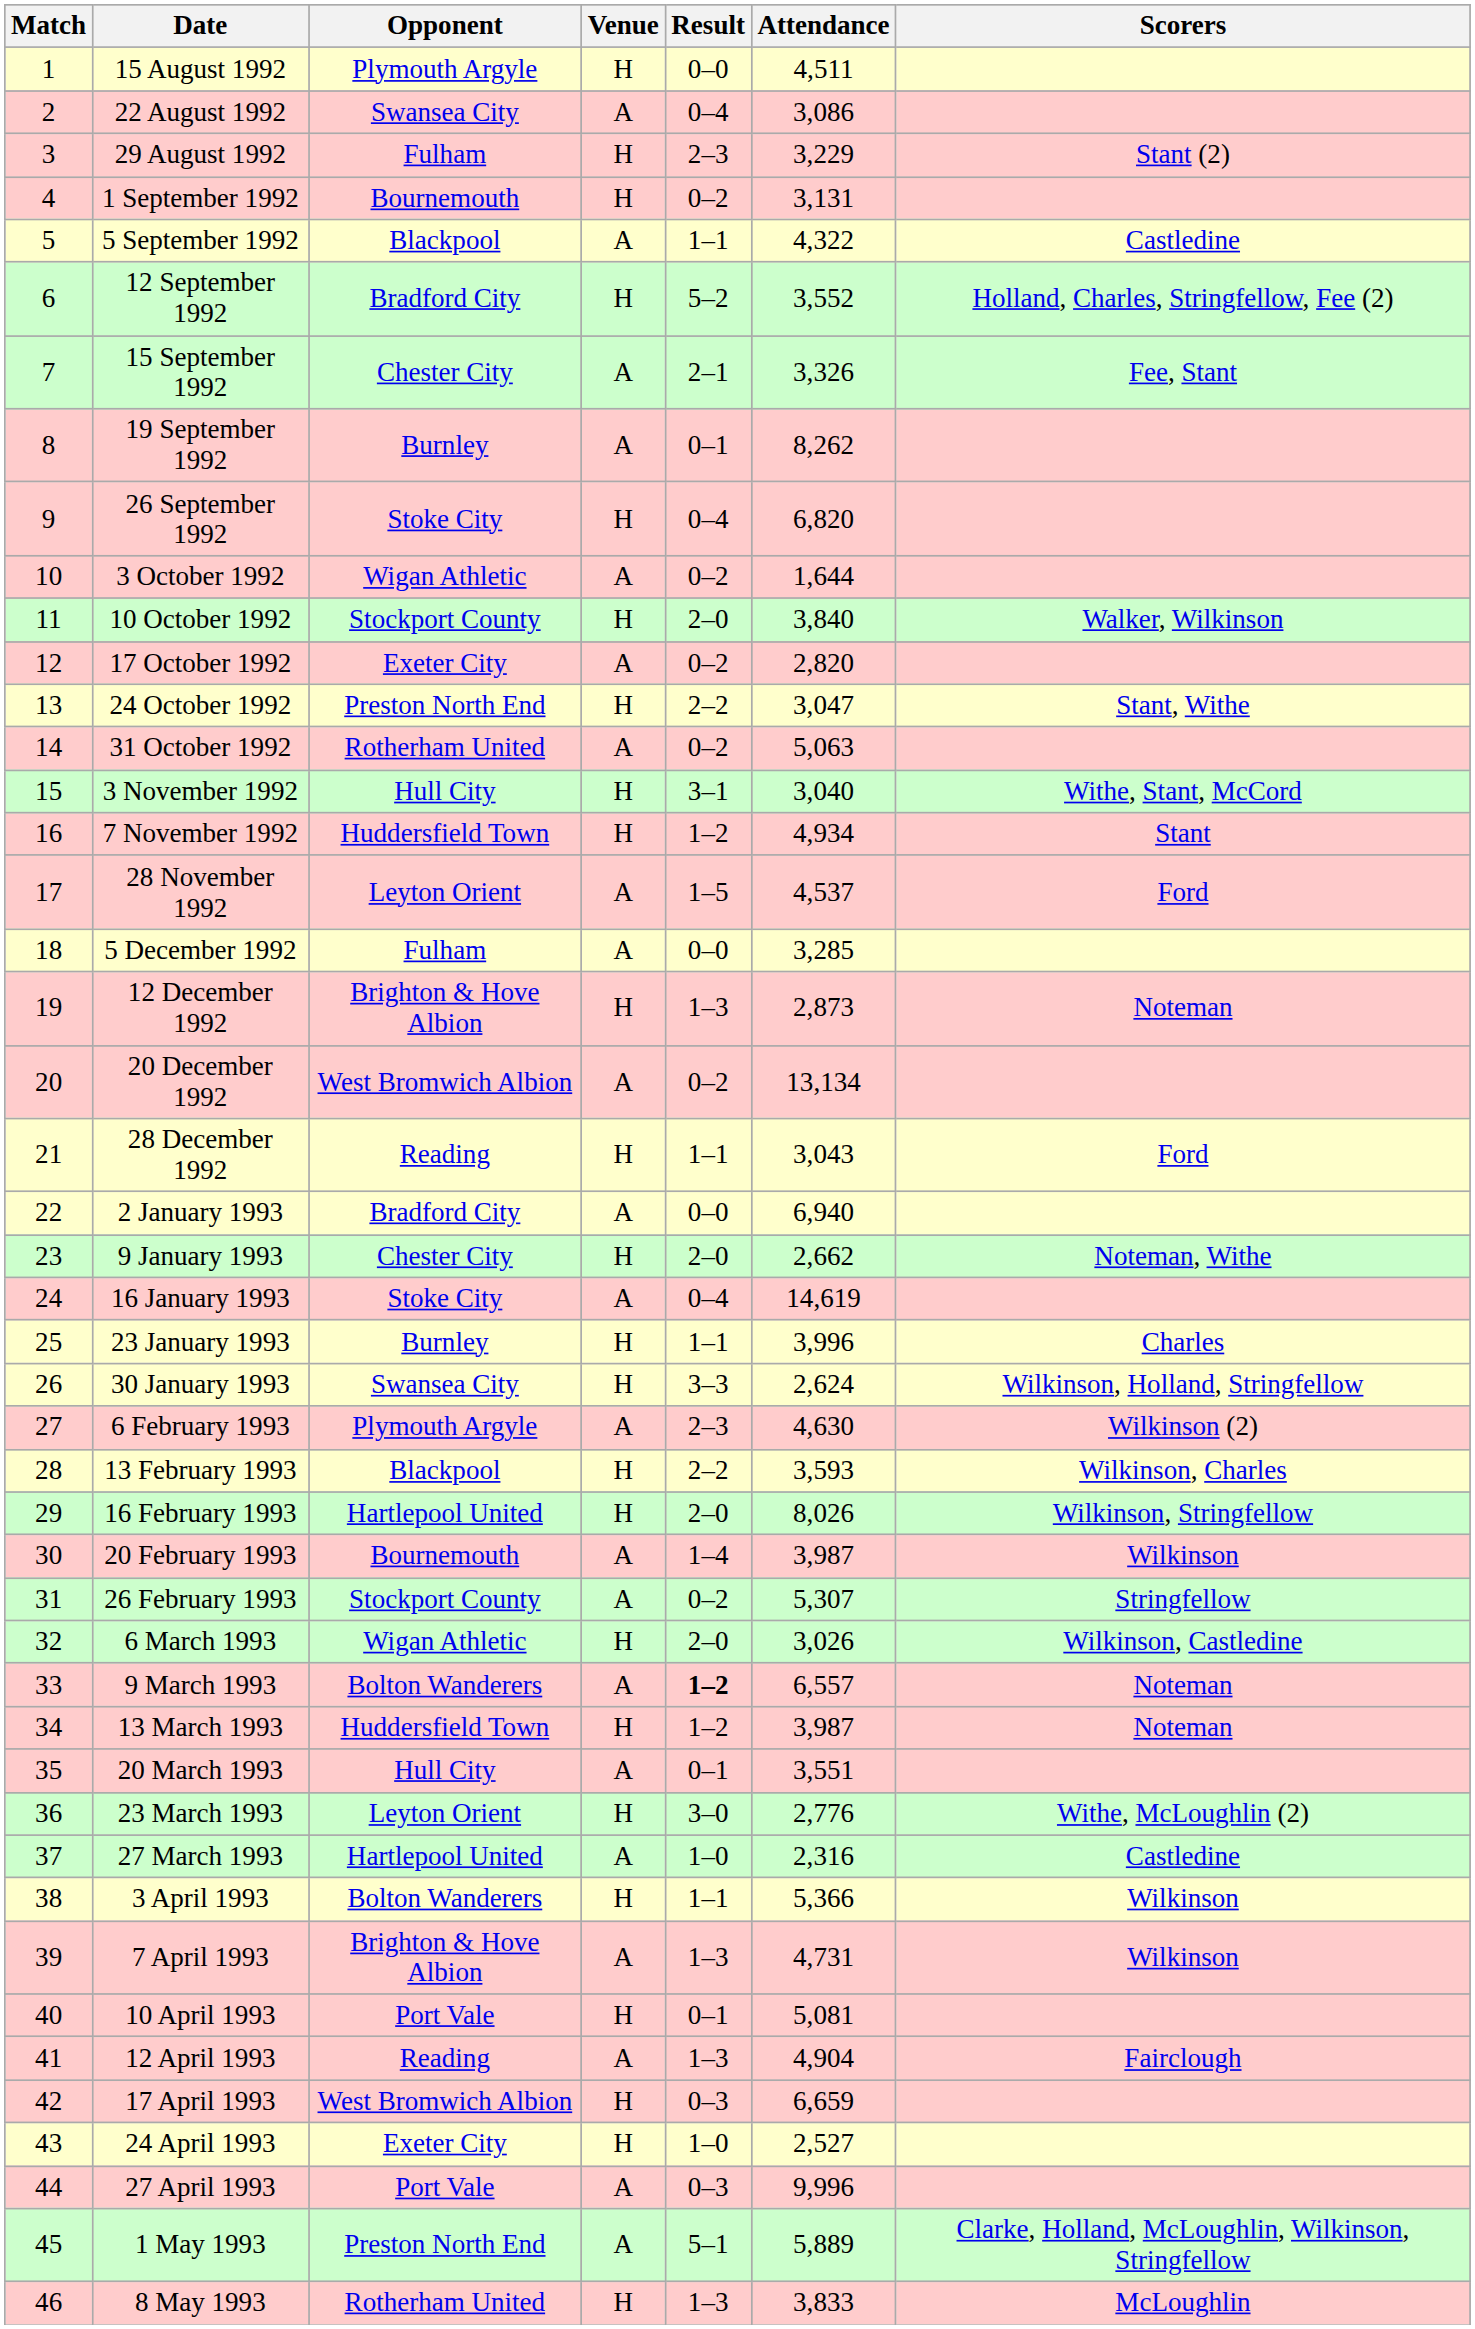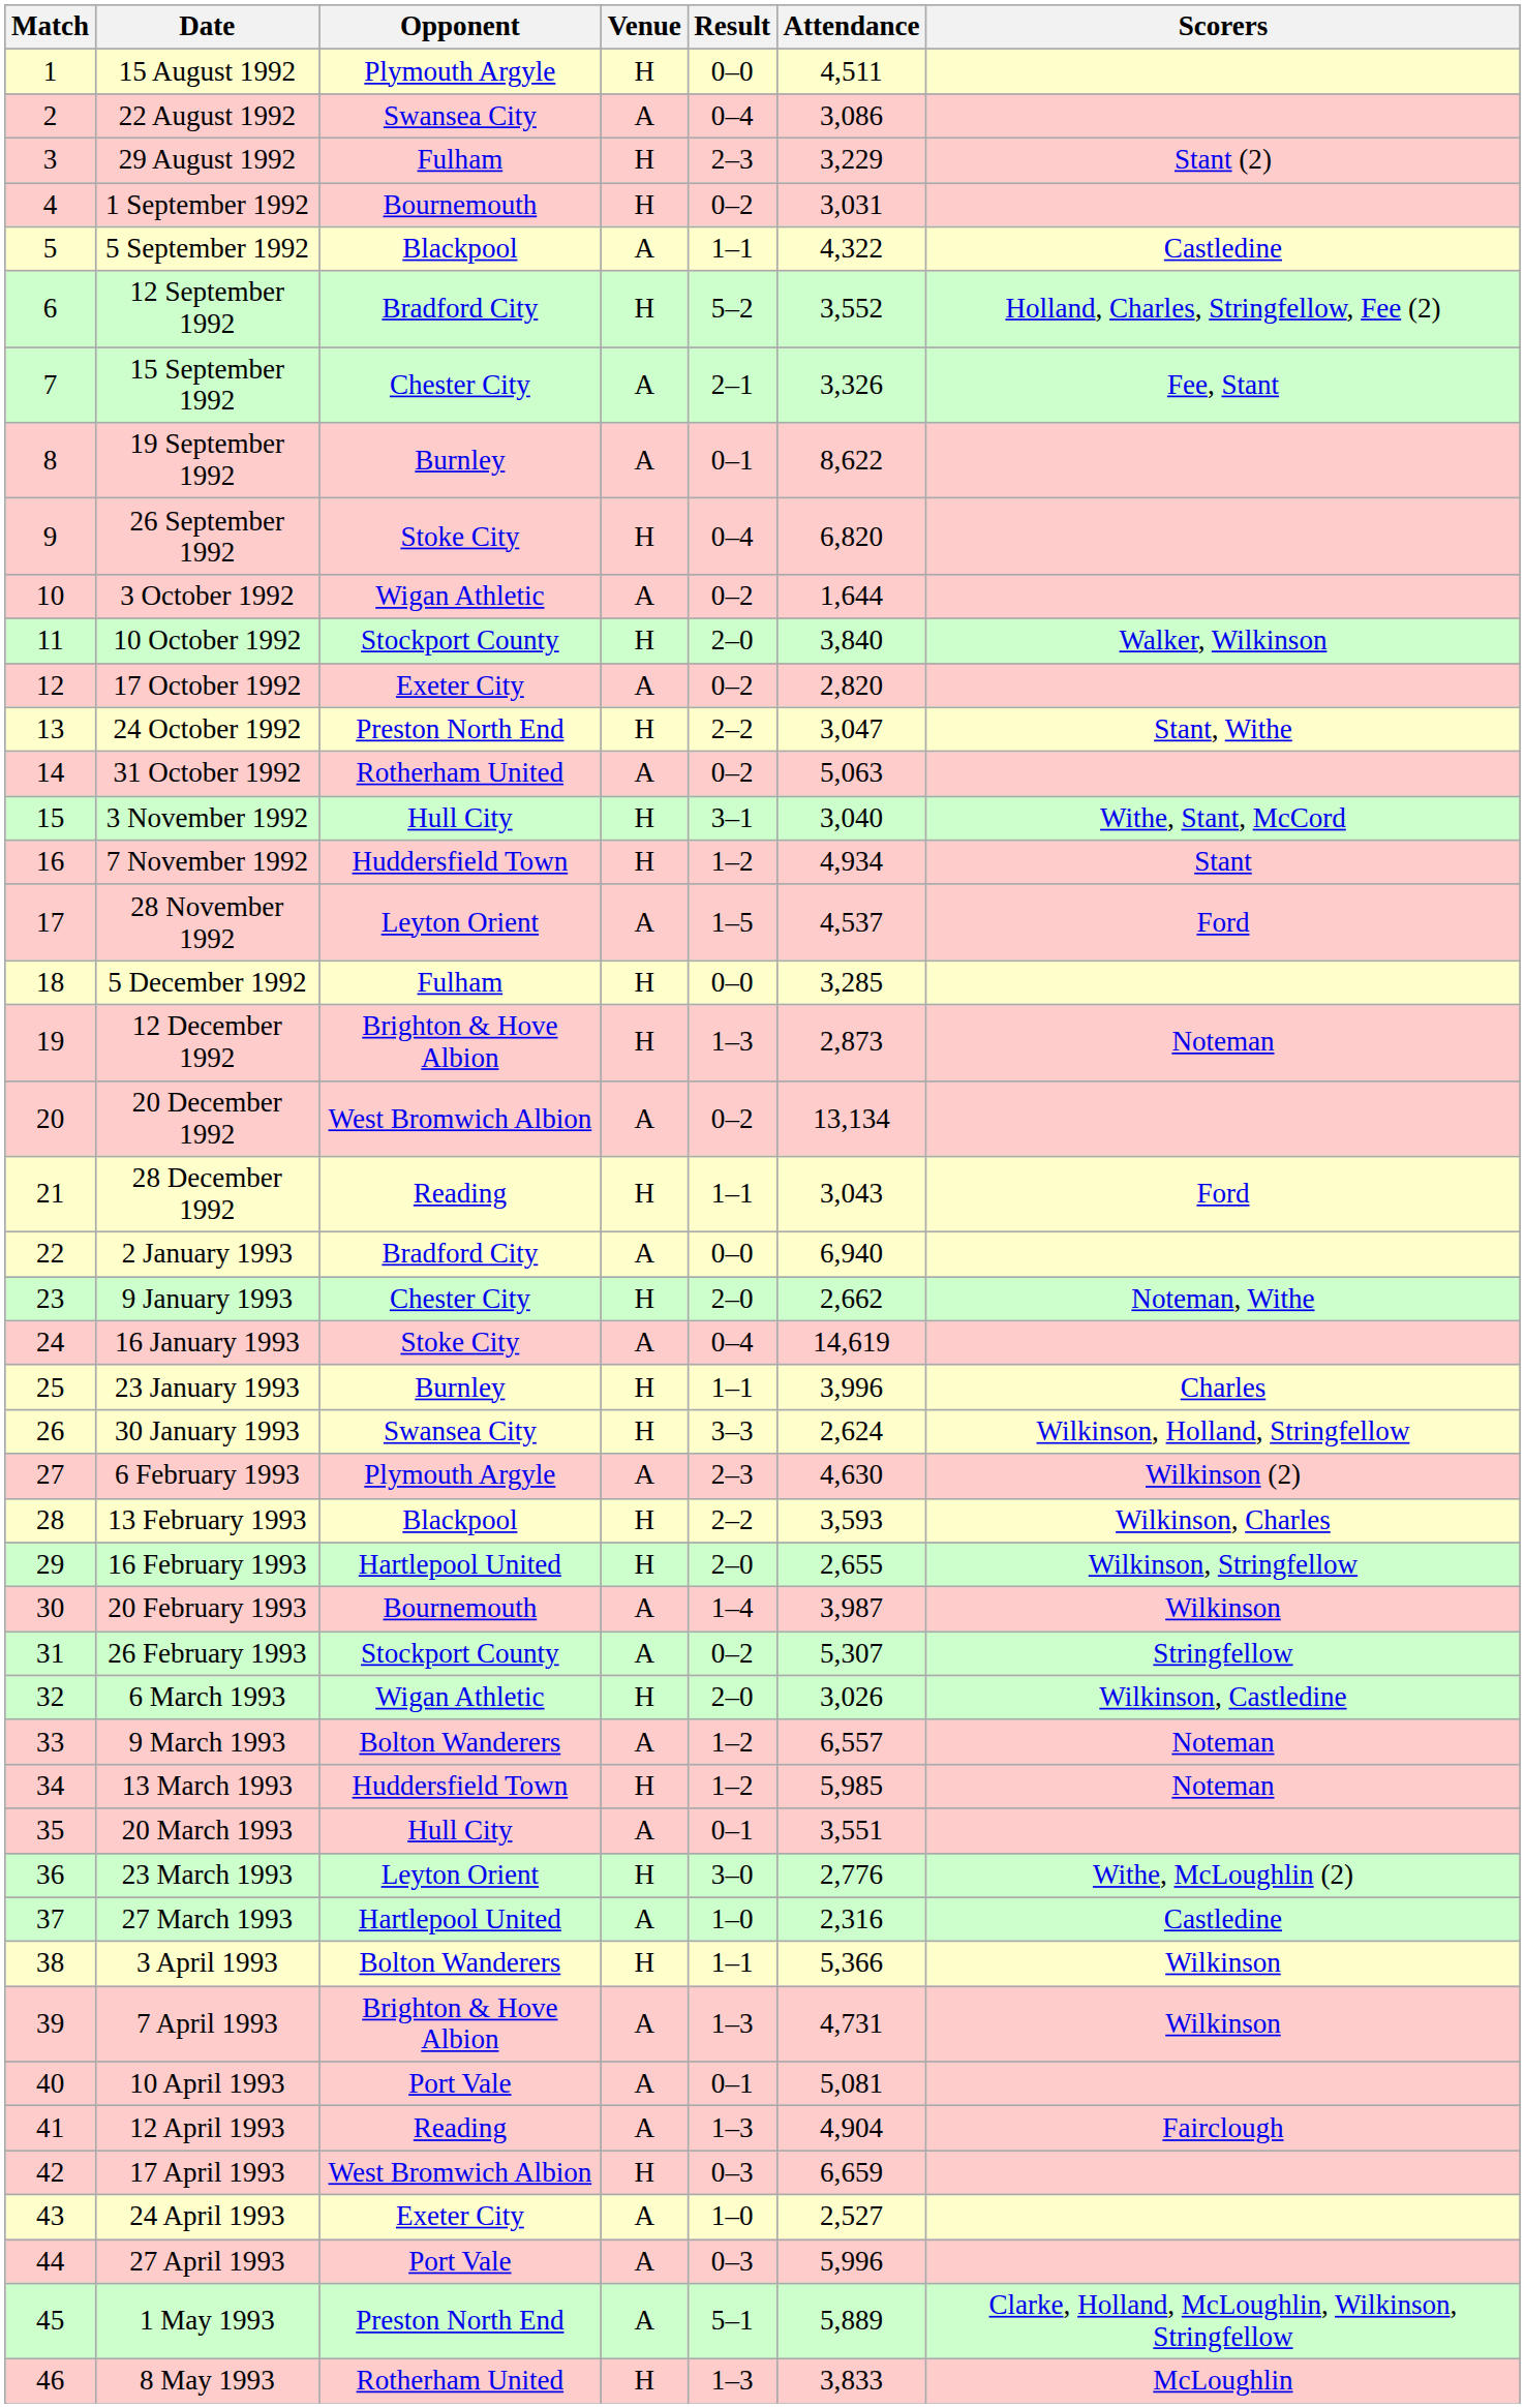1 September 1992 | Attendance: 3,131 -> 3,031
19 September 1992 | Attendance: 8,262 -> 8,622
5 December 1992 | Venue: A -> H
16 February 1993 | Attendance: 8,026 -> 2,655
9 March 1993 | Result: bold -> normal
13 March 1993 | Attendance: 3,987 -> 5,985
10 April 1993 | Venue: H -> A
24 April 1993 | Venue: H -> A
27 April 1993 | Attendance: 9,996 -> 5,996
